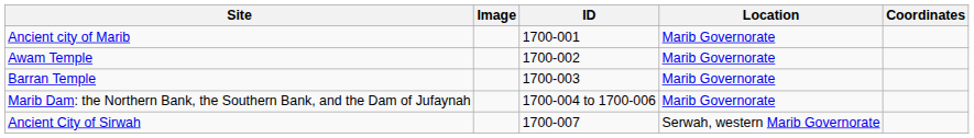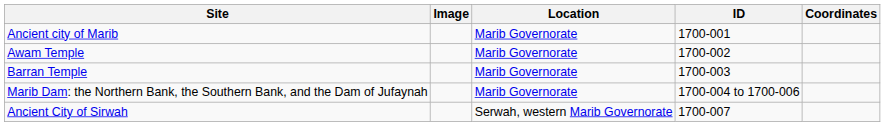columns swapped: ID <-> Location
